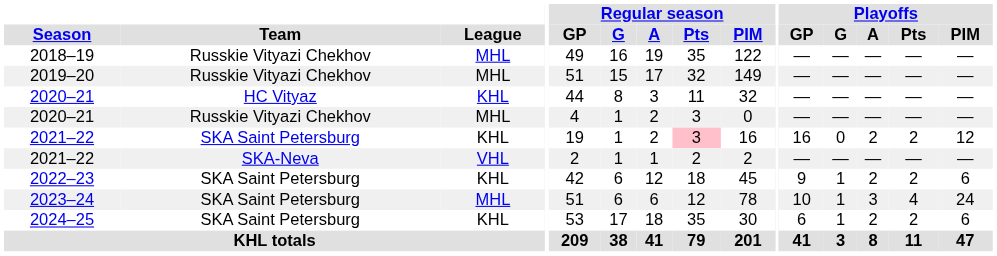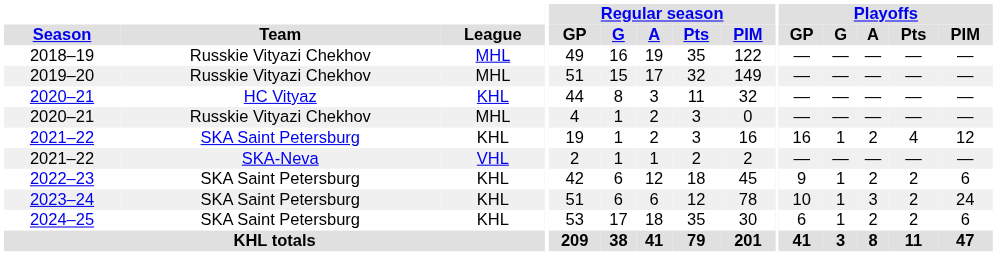2021–22 / SKA Saint Petersburg | Regular season / Pts: pink background -> no background
2021–22 / SKA Saint Petersburg | Playoffs / G: 0 -> 1
2021–22 / SKA Saint Petersburg | Playoffs / Pts: 2 -> 4
2023–24 | League: MHL -> KHL
2023–24 | Playoffs / Pts: 4 -> 2
